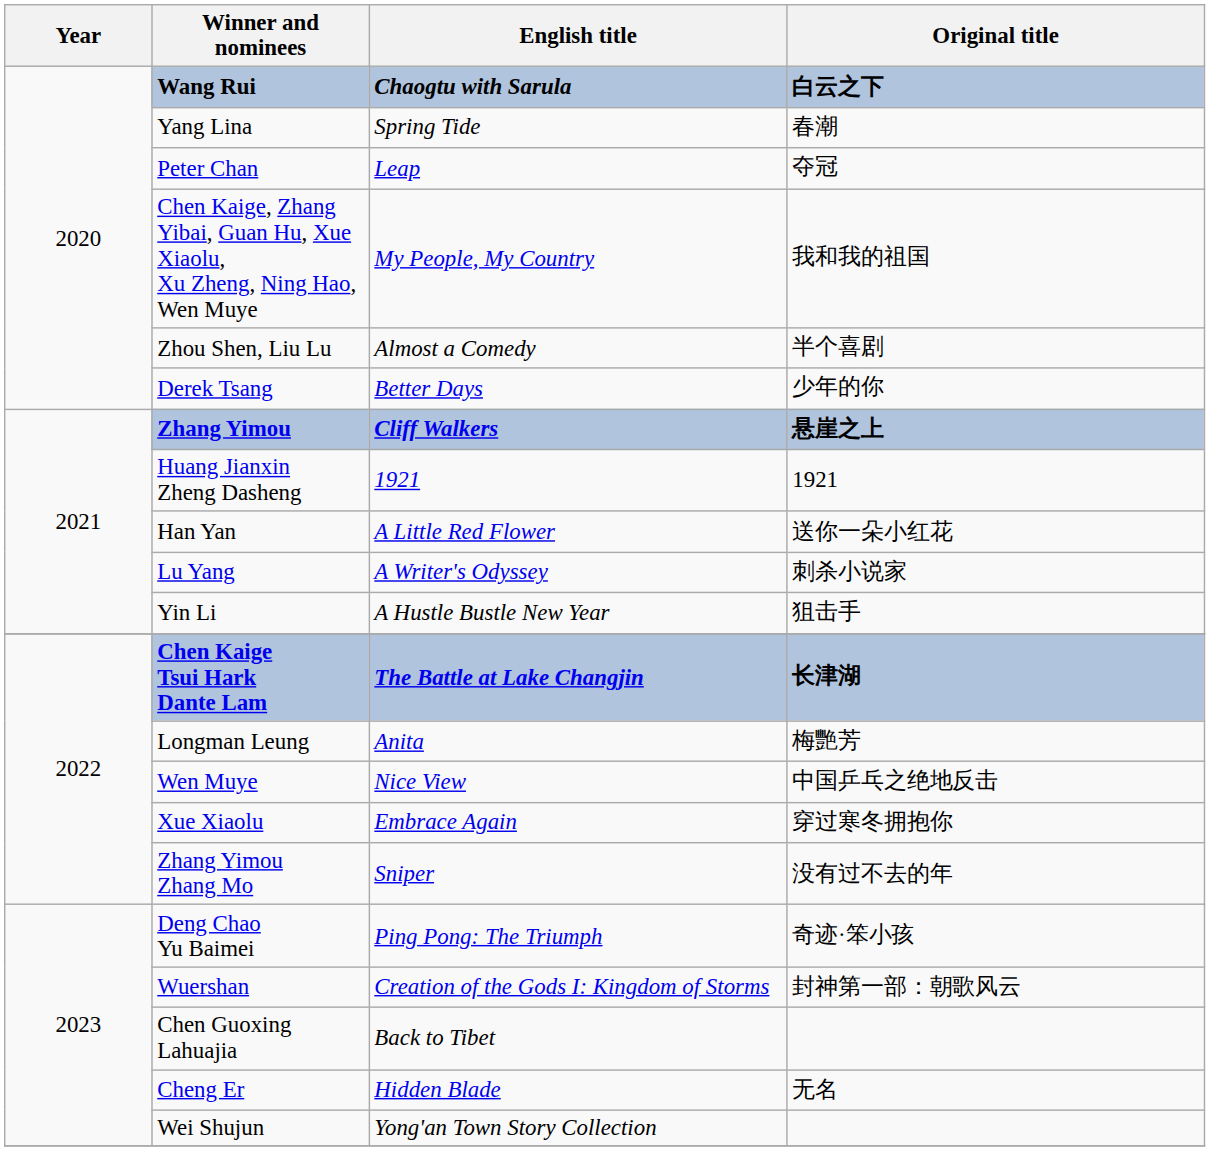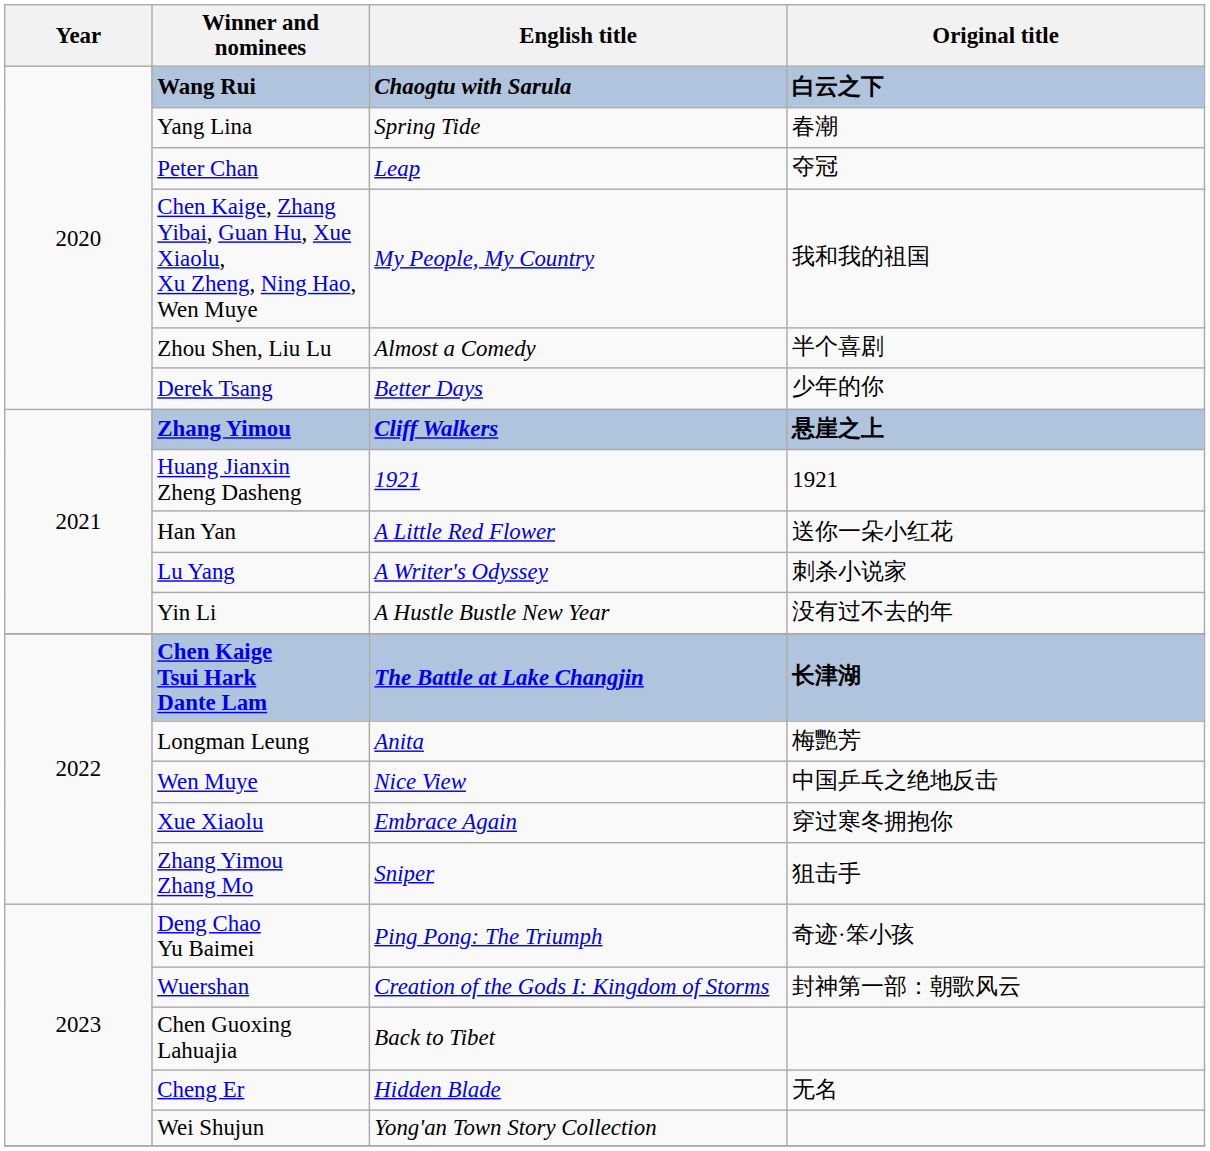Yin Li | Original title: 狙击手 -> 没有过不去的年
Zhang Yimou Zhang Mo | Original title: 没有过不去的年 -> 狙击手
